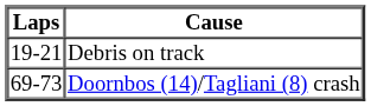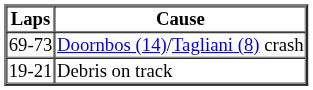rows swapped: Debris on track <-> Doornbos (14)/Tagliani (8) crash
